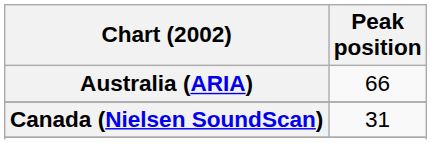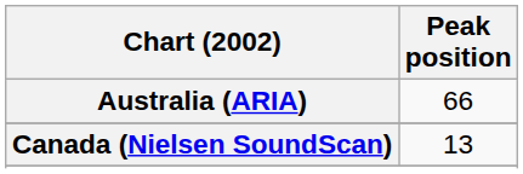Canada (Nielsen SoundScan) | Peak position: 31 -> 13
